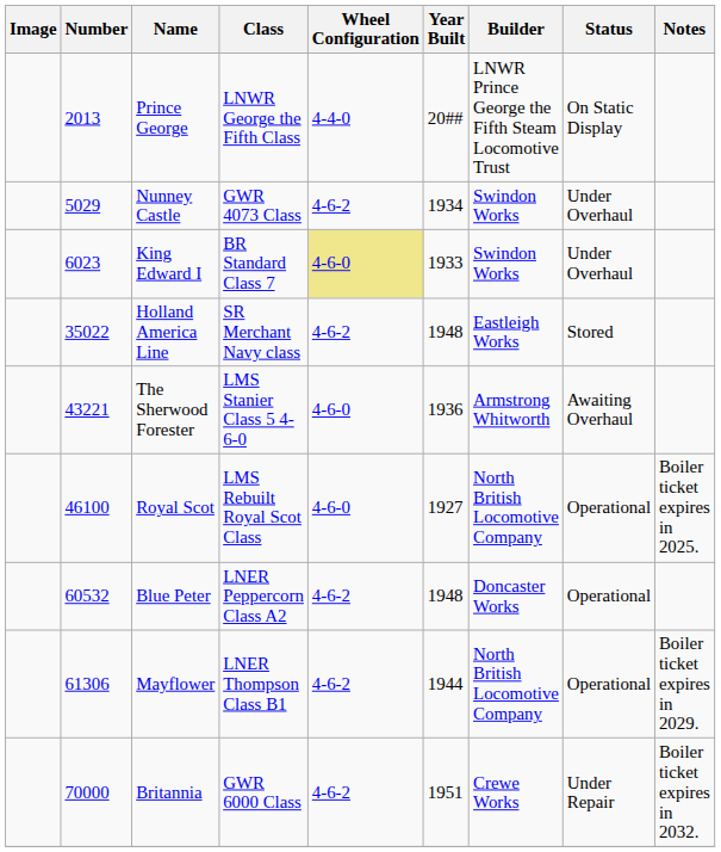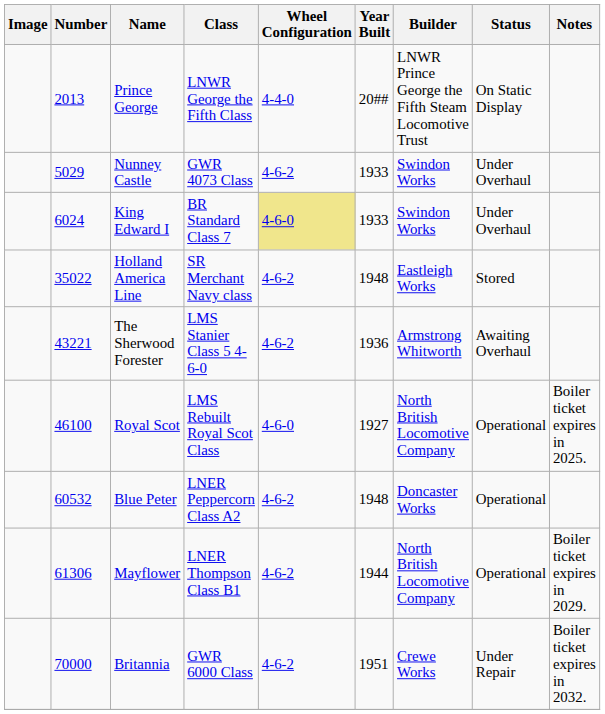Nunney Castle | Year Built: 1934 -> 1933
King Edward I | Number: 6023 -> 6024
The Sherwood Forester | Wheel Configuration: 4-6-0 -> 4-6-2
